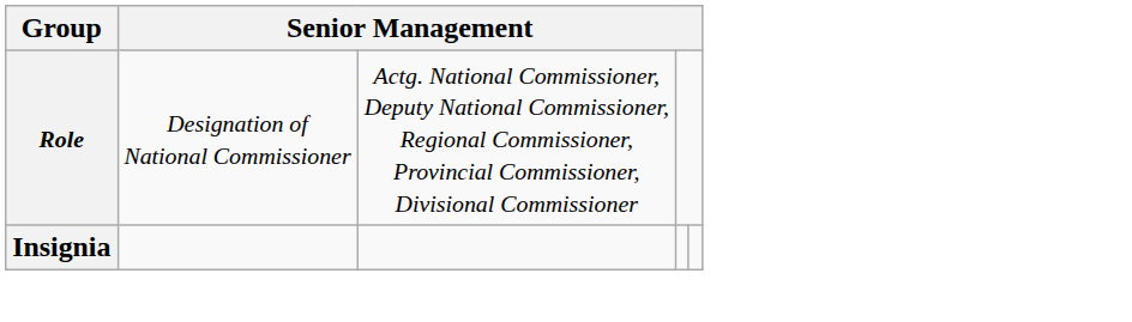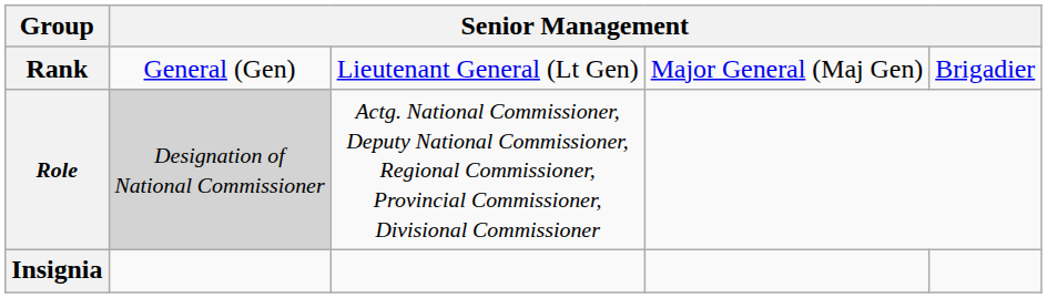+ row: Rank | General (Gen) | Lieutenant General (Lt Gen) | Major General (Maj Gen) | Brigadier
Role | column 2: no background -> lightgrey background
